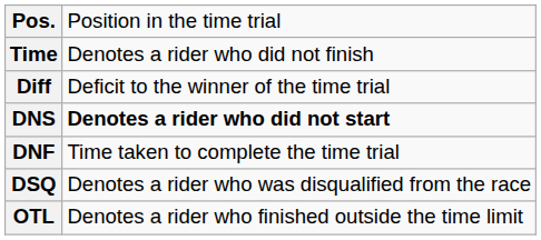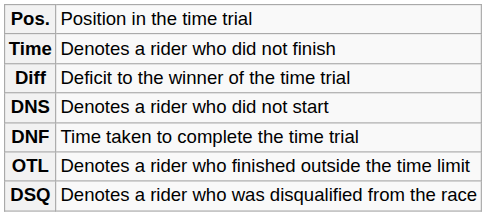DNS | column 2: bold -> normal
rows swapped: DSQ <-> OTL
